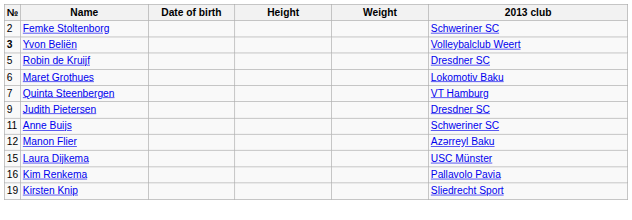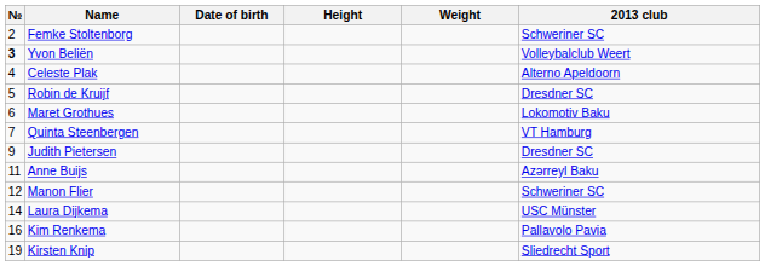+ row: 4 | Celeste Plak | Alterno Apeldoorn
Anne Buijs | 2013 club: Schweriner SC -> Azərreyl Baku
Manon Flier | 2013 club: Azərreyl Baku -> Schweriner SC
Laura Dijkema | №: 15 -> 14
